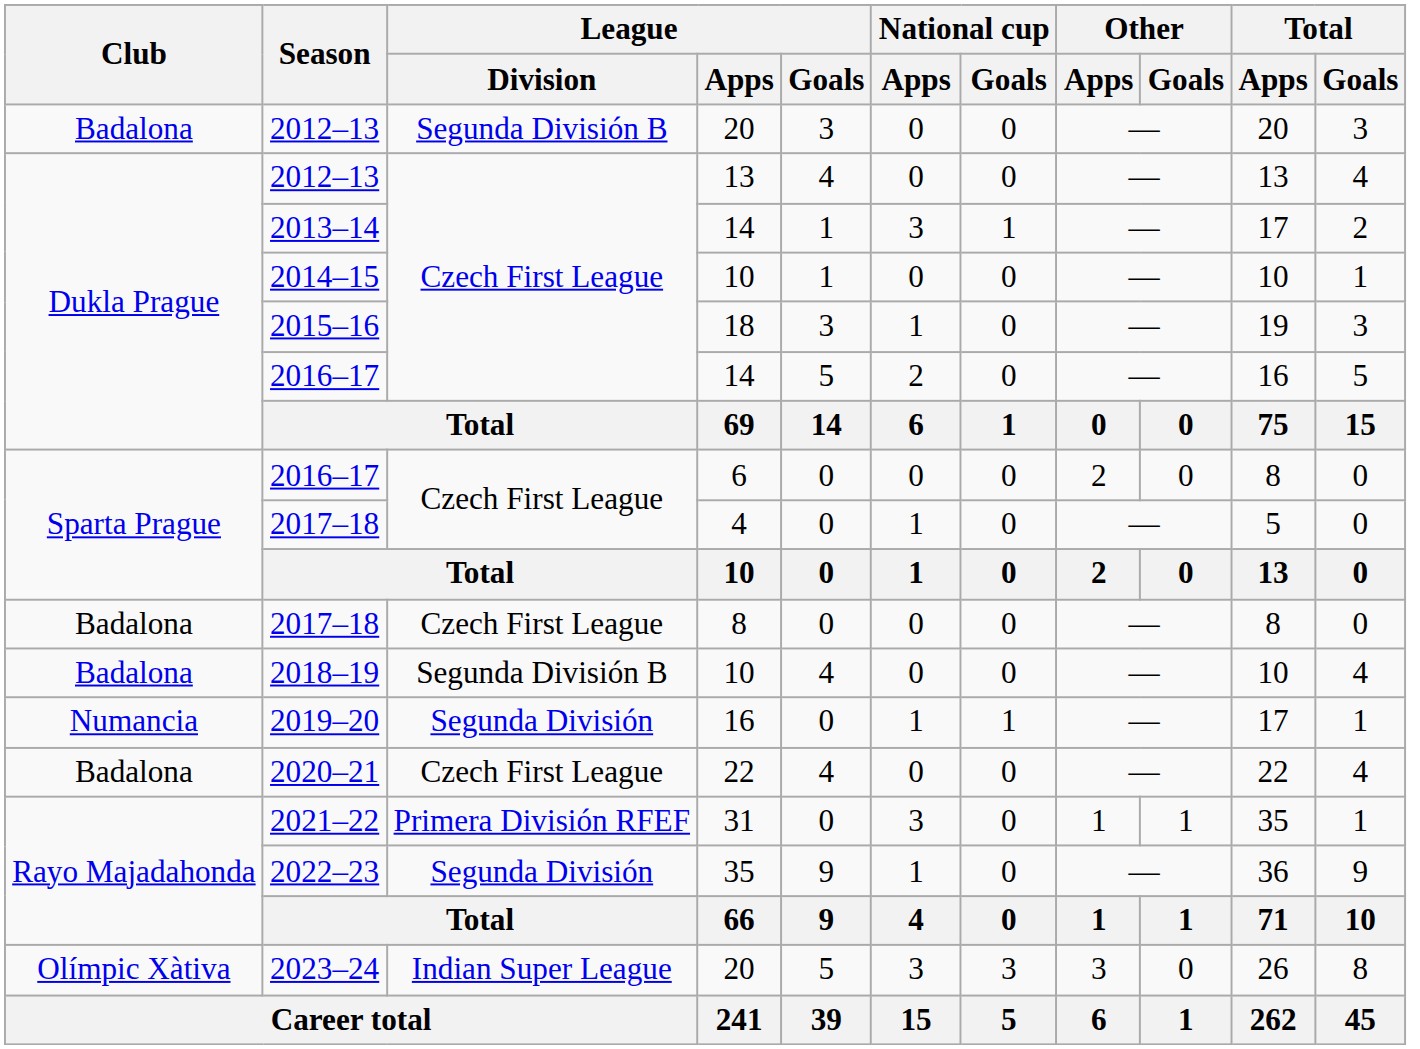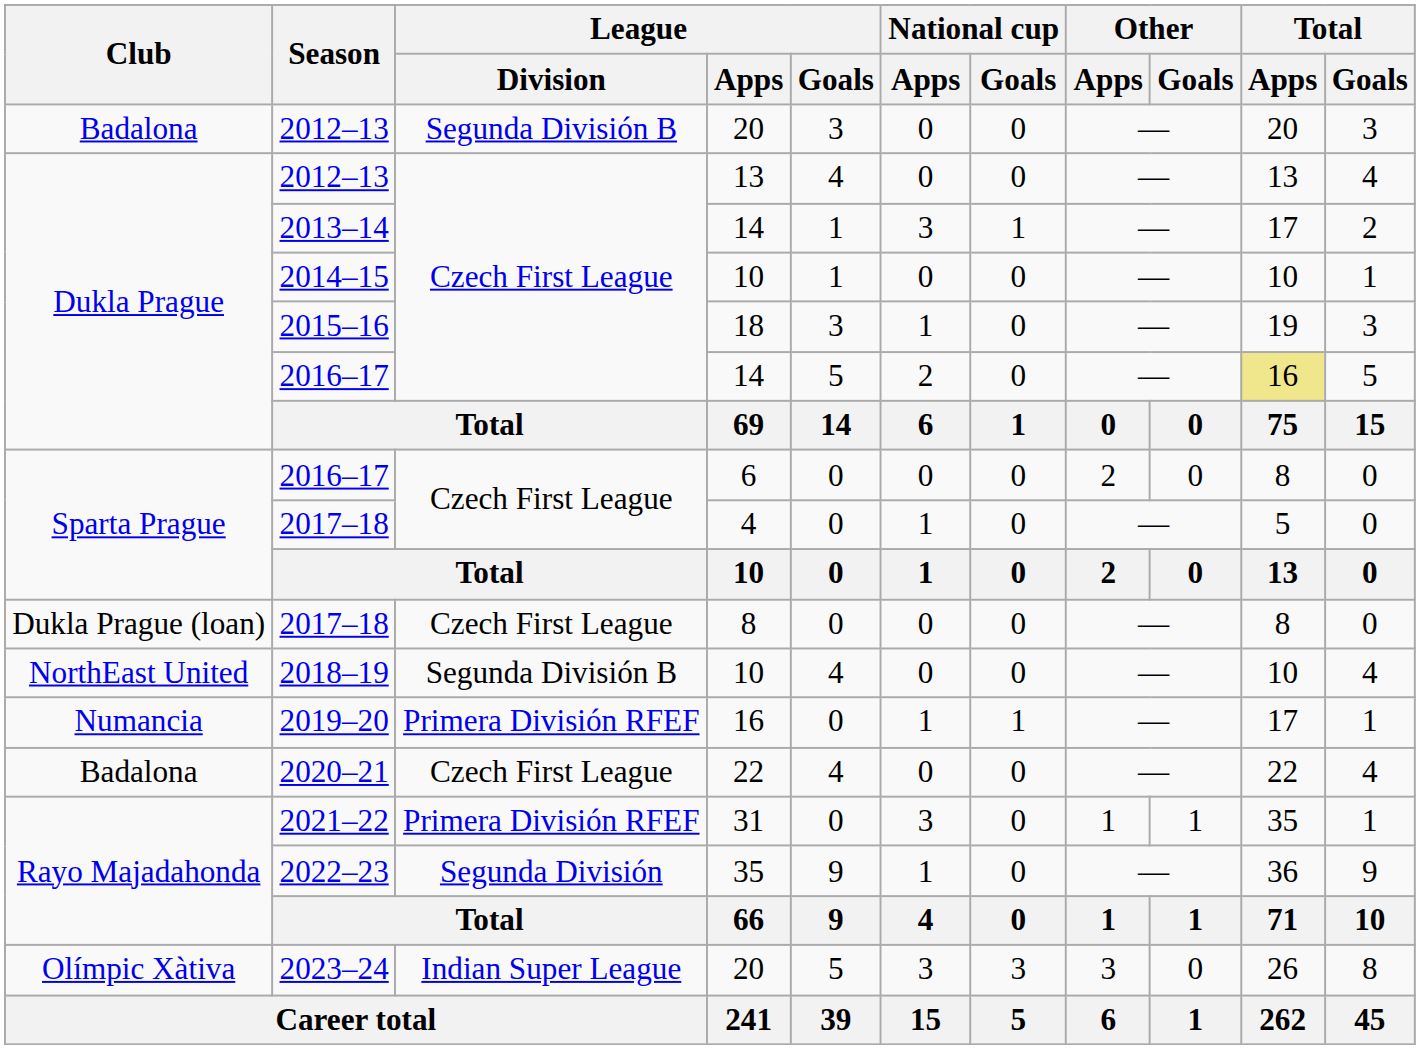2016–17 / 14 | Total / Apps: no background -> khaki background
2017–18 / 8 | Club: Badalona -> Dukla Prague (loan)
2018–19 | Club: Badalona -> NorthEast United
2019–20 | League / Division: Segunda División -> Primera División RFEF
